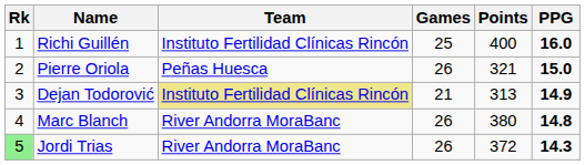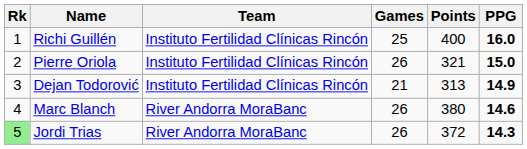Pierre Oriola | Team: Peñas Huesca -> Instituto Fertilidad Clínicas Rincón
Dejan Todorović | Team: khaki background -> no background
Marc Blanch | PPG: 14.8 -> 14.6
